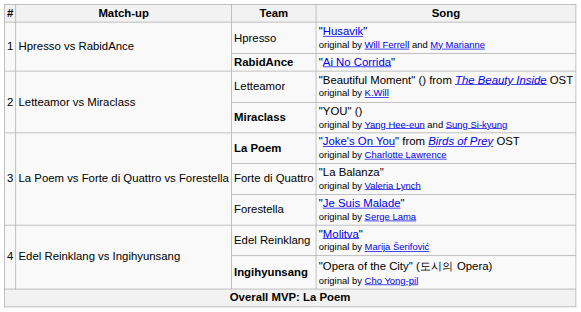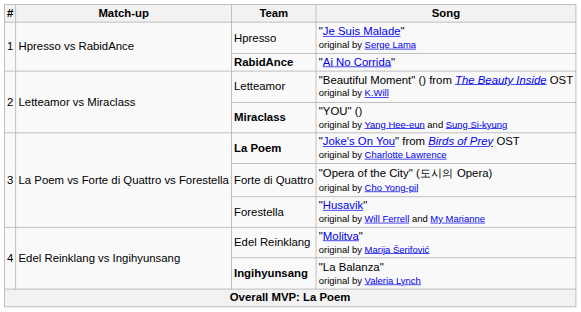Hpresso | Song: "Husavik" original by Will Ferrell and My Marianne -> "Je Suis Malade" original by Serge Lama
Forte di Quattro | Song: "La Balanza" original by Valeria Lynch -> "Opera of the City" (도시의 Opera) original by Cho Yong-pil
Forestella | Song: "Je Suis Malade" original by Serge Lama -> "Husavik" original by Will Ferrell and My Marianne
Ingihyunsang | Song: "Opera of the City" (도시의 Opera) original by Cho Yong-pil -> "La Balanza" original by Valeria Lynch
